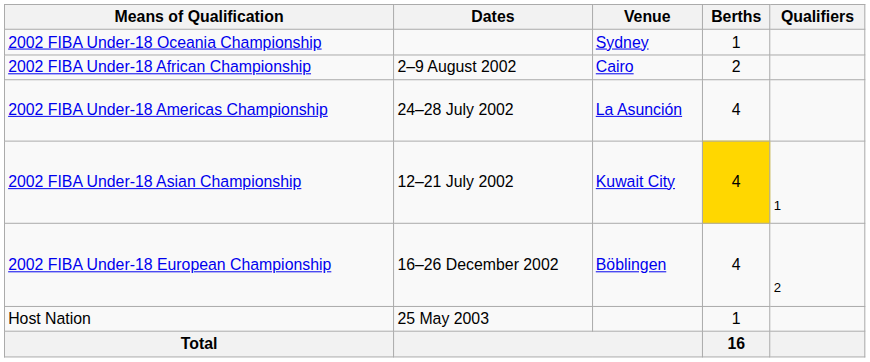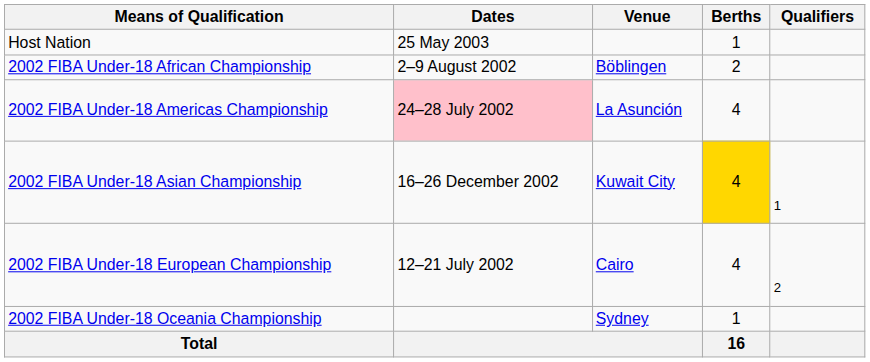rows swapped: Host Nation <-> 2002 FIBA Under-18 Oceania Championship
2002 FIBA Under-18 African Championship | Venue: Cairo -> Böblingen
2002 FIBA Under-18 Americas Championship | Dates: no background -> pink background
2002 FIBA Under-18 Asian Championship | Dates: 12–21 July 2002 -> 16–26 December 2002
2002 FIBA Under-18 European Championship | Dates: 16–26 December 2002 -> 12–21 July 2002
2002 FIBA Under-18 European Championship | Venue: Böblingen -> Cairo
